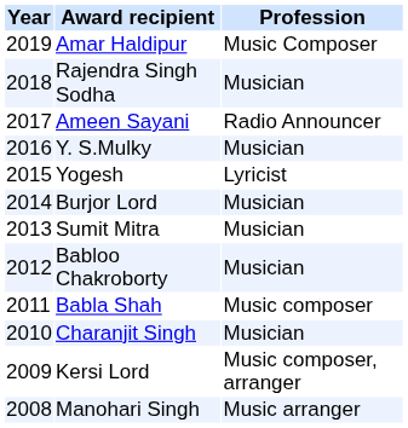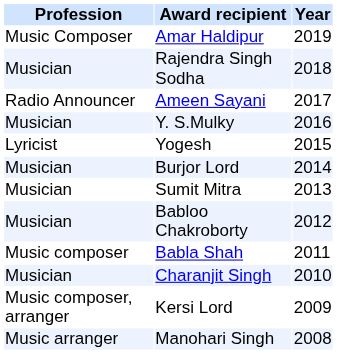columns swapped: Year <-> Profession
